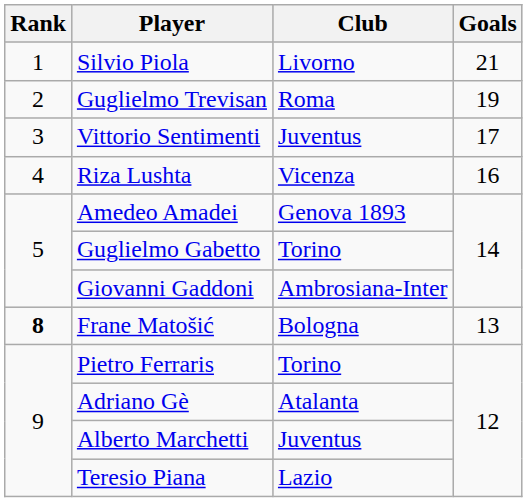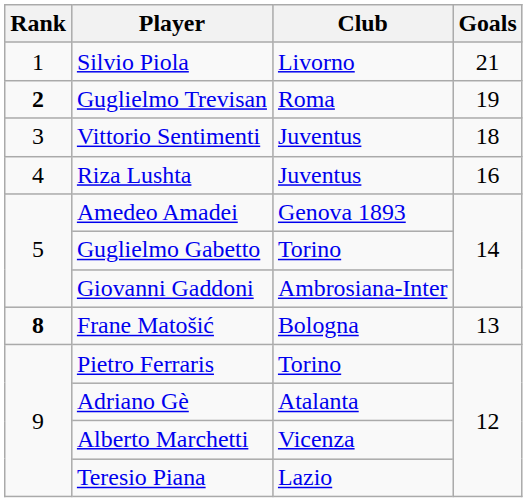Guglielmo Trevisan | Rank: normal -> bold
Vittorio Sentimenti | Goals: 17 -> 18
Riza Lushta | Club: Vicenza -> Juventus
Alberto Marchetti | Club: Juventus -> Vicenza
